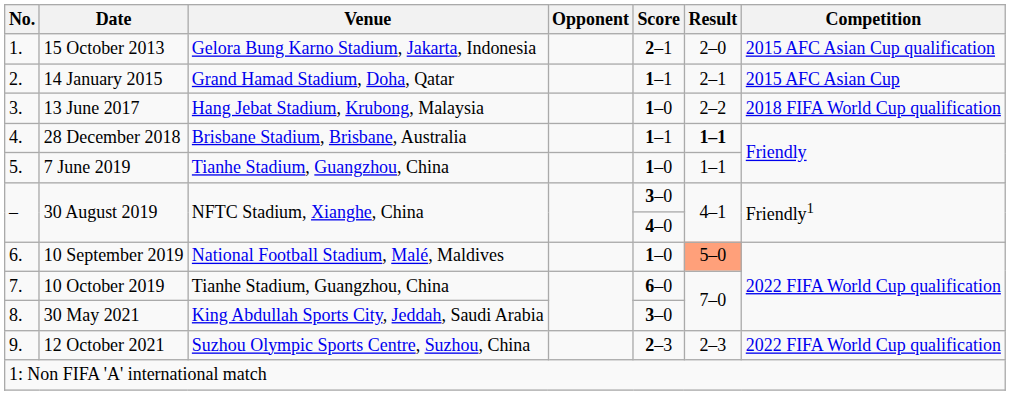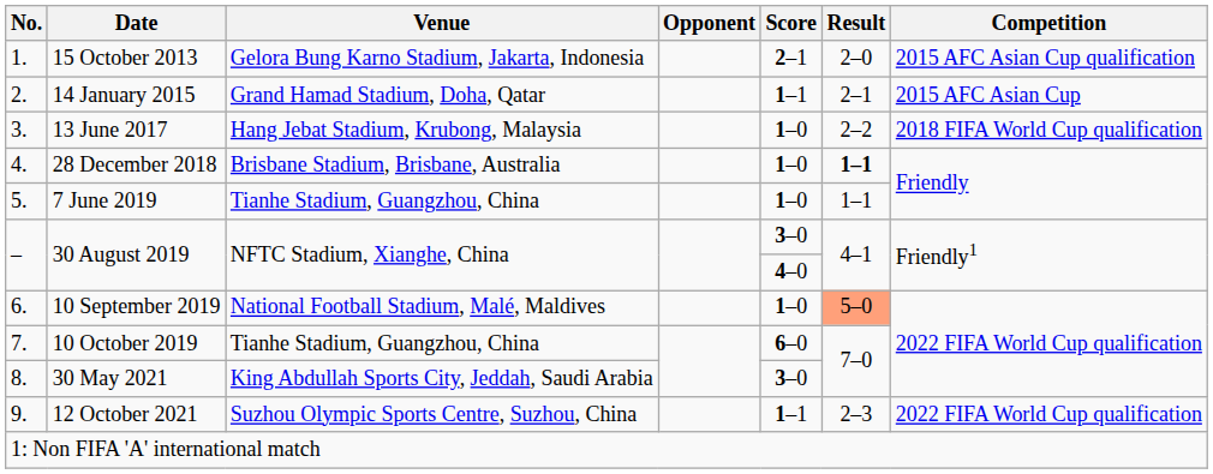28 December 2018 | Score: 1–1 -> 1–0
12 October 2021 | Score: 2–3 -> 1–1
